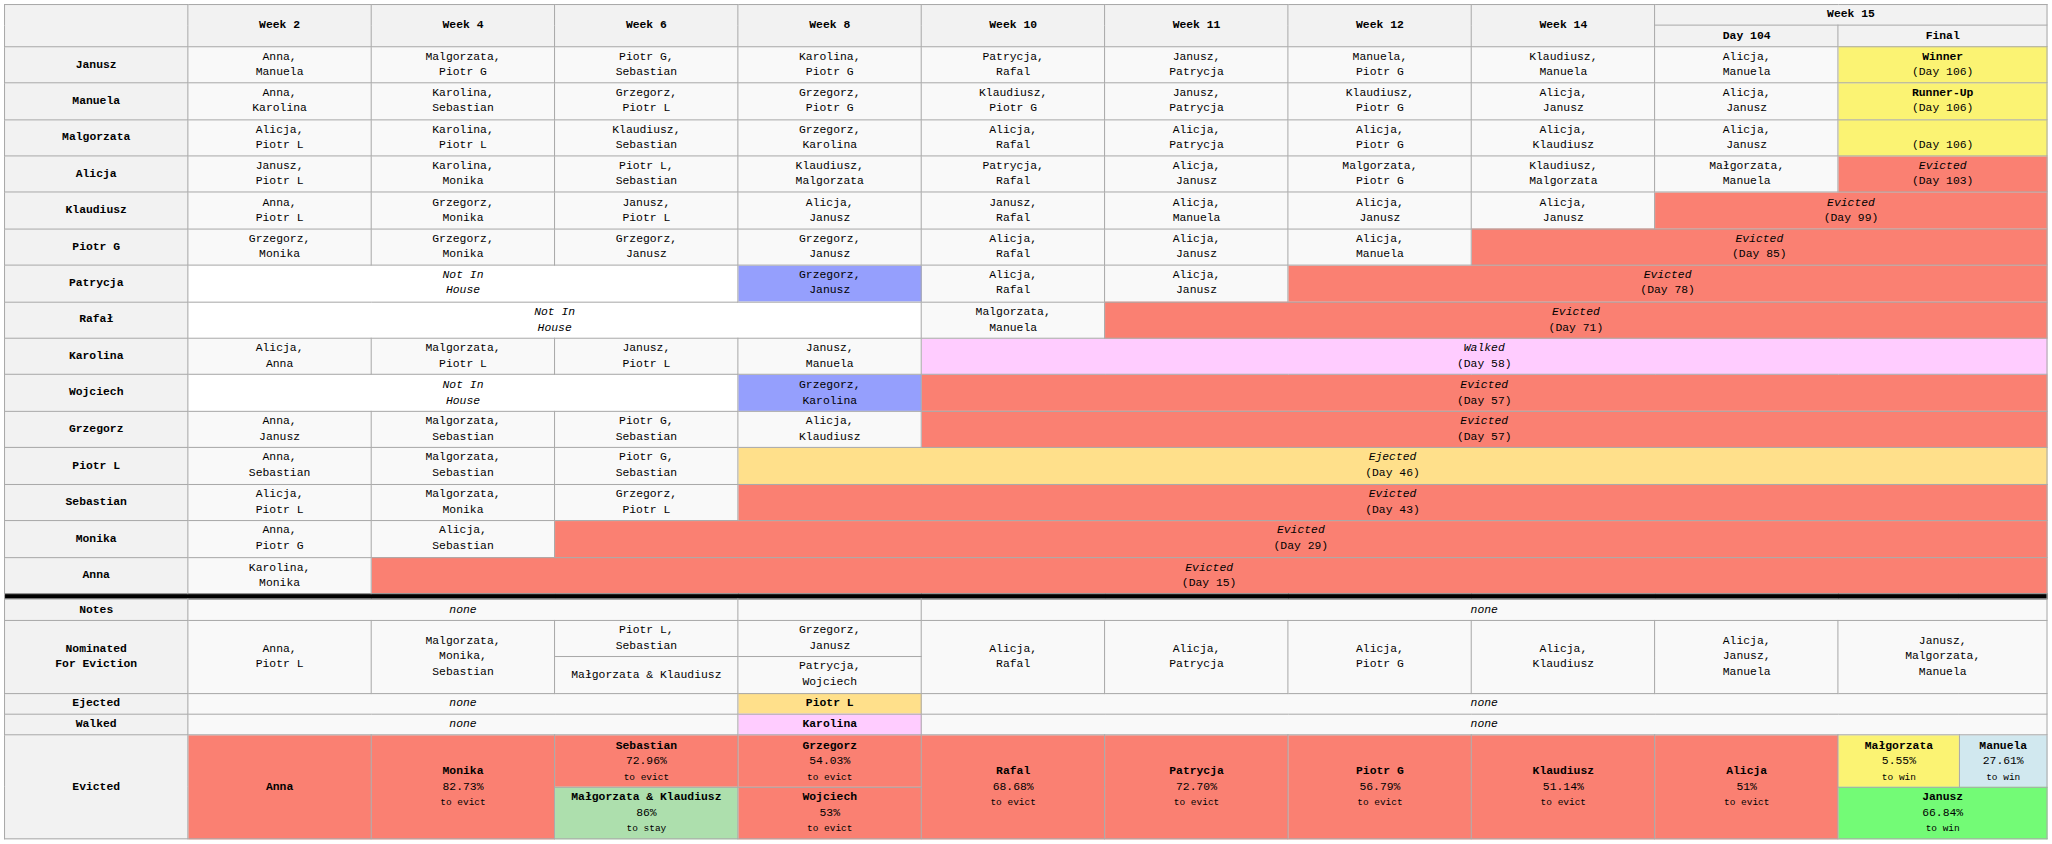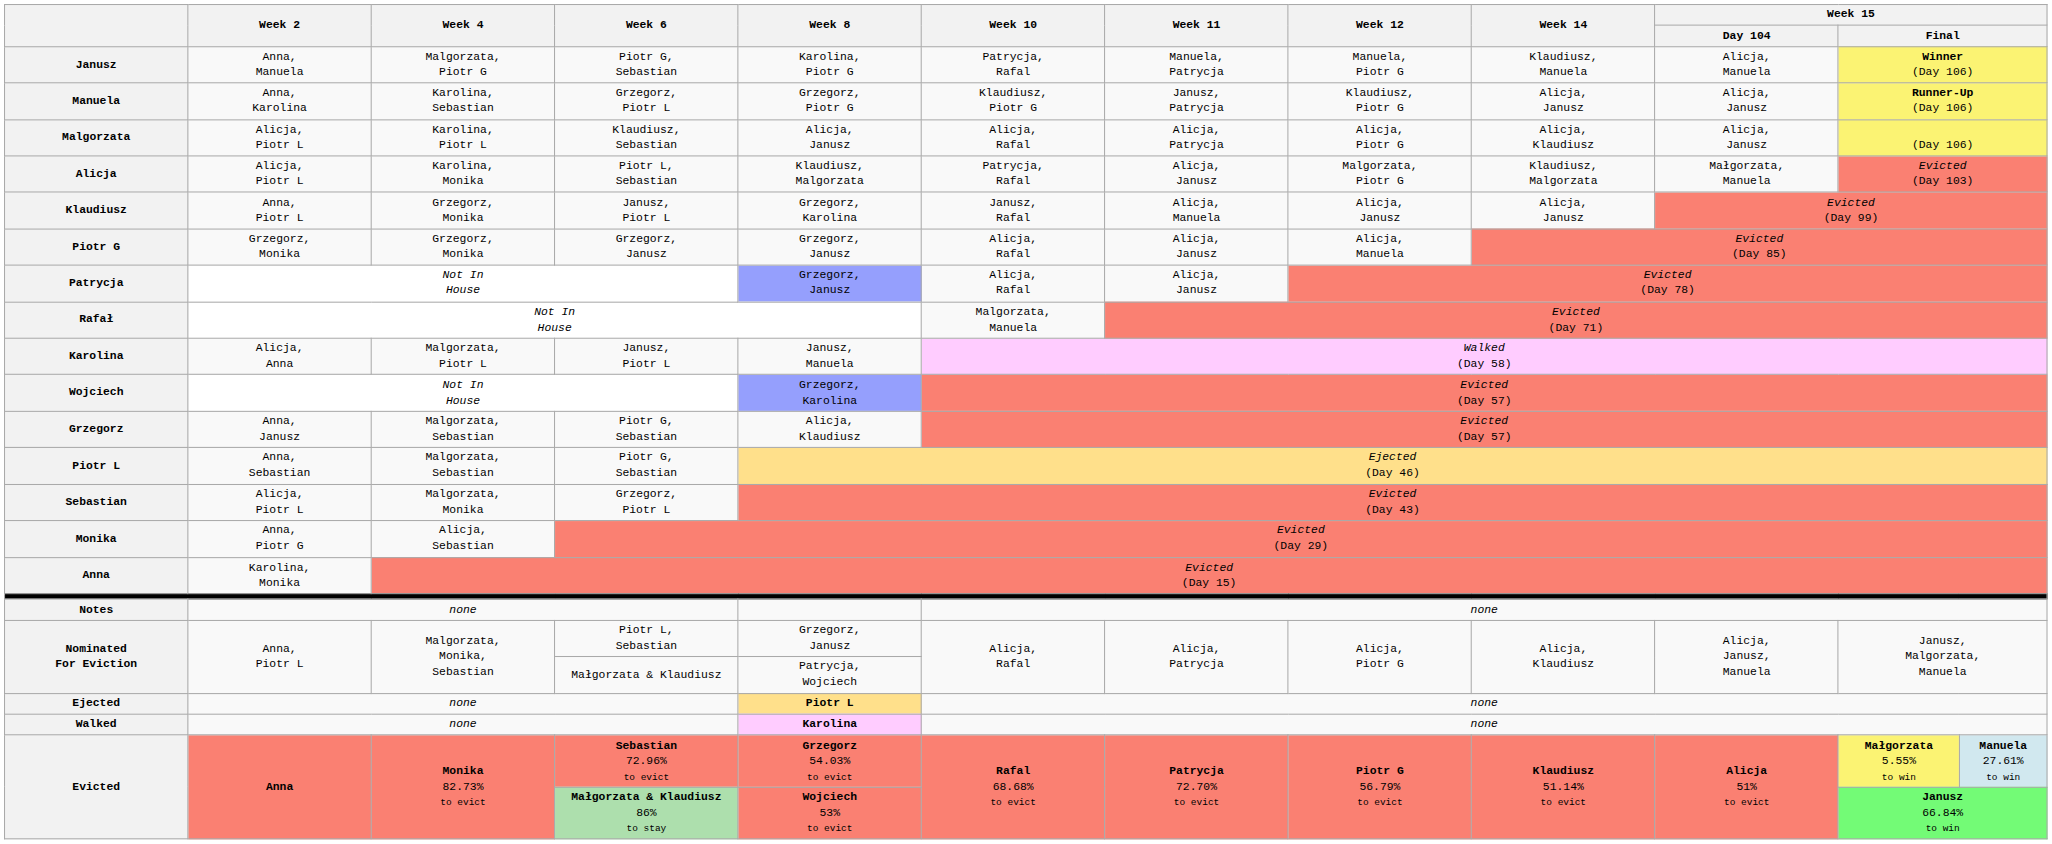Janusz | Week 11: Janusz, Patrycja -> Manuela, Patrycja
Malgorzata | Week 8: Grzegorz, Karolina -> Alicja, Janusz
Alicja | Week 2: Janusz, Piotr L -> Alicja, Piotr L
Klaudiusz | Week 8: Alicja, Janusz -> Grzegorz, Karolina
